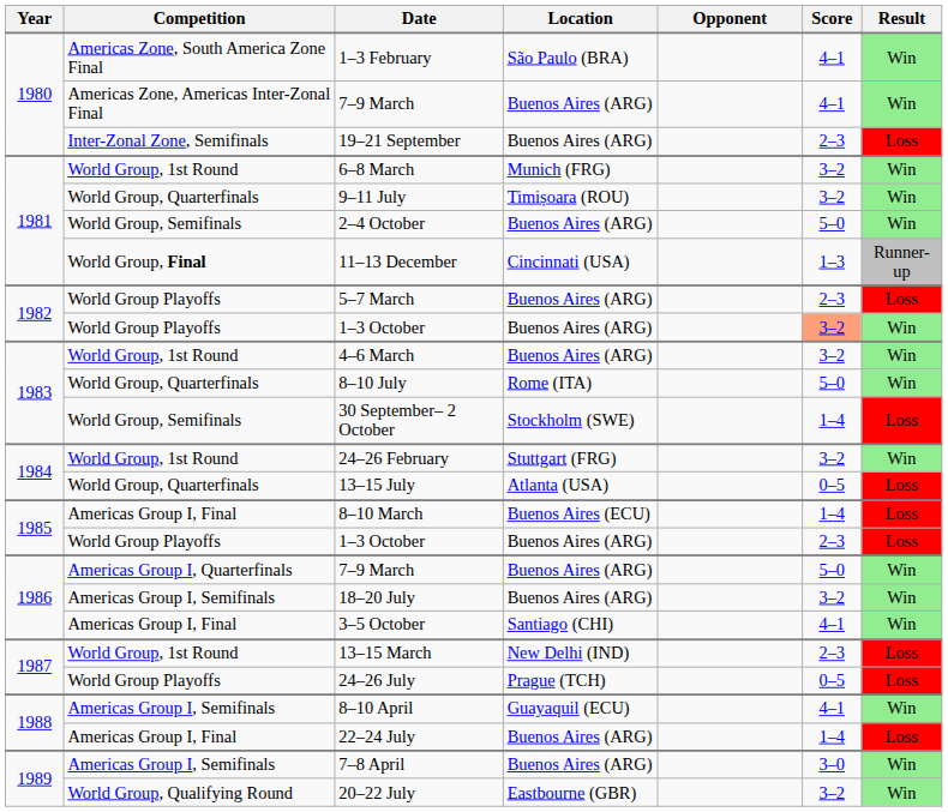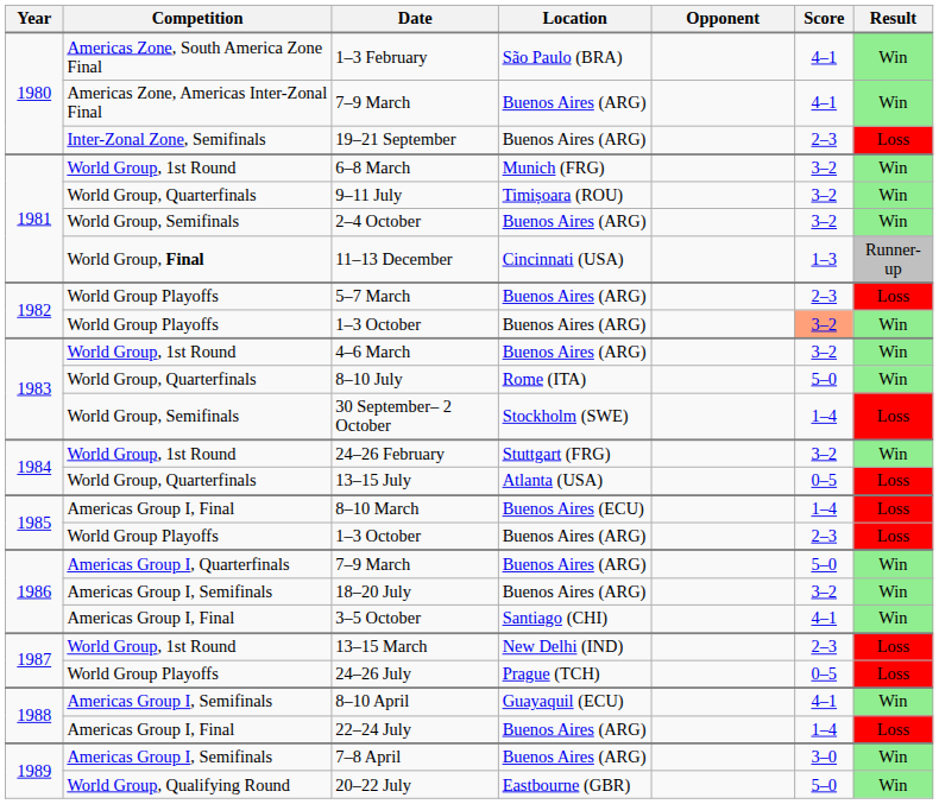2–4 October | Score: 5–0 -> 3–2
20–22 July | Score: 3–2 -> 5–0
